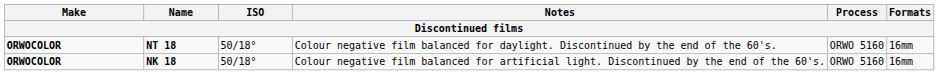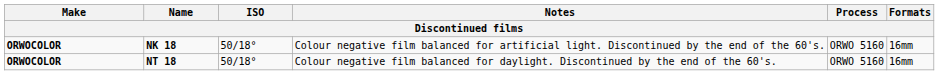rows swapped: NT 18 <-> NK 18
